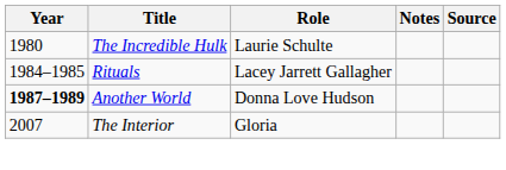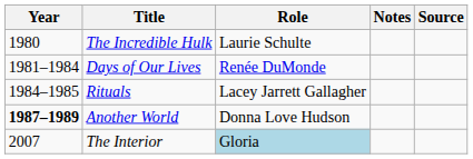+ row: 1981–1984 | Days of Our Lives | Renée DuMonde
The Interior | Role: no background -> lightblue background
